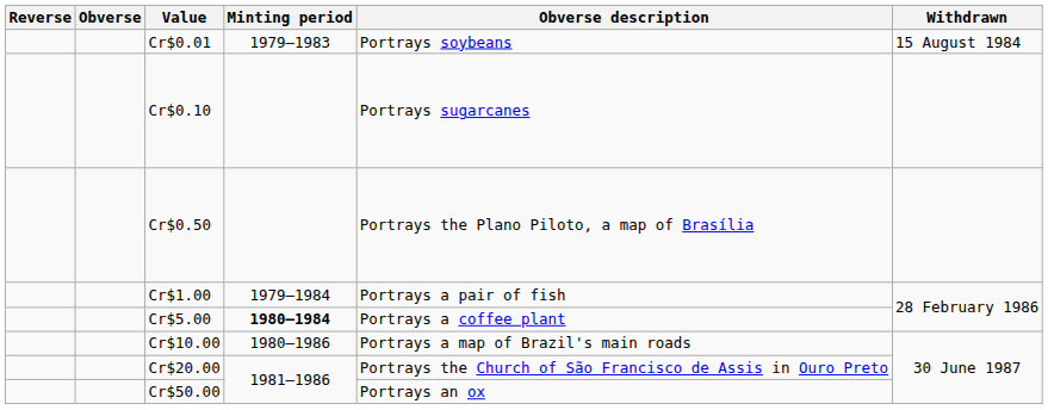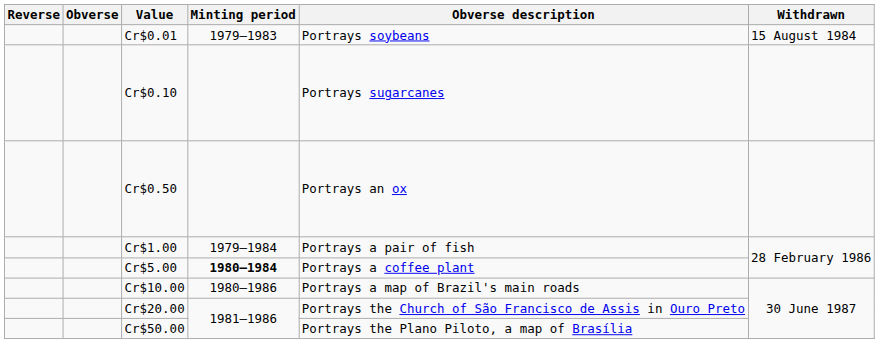Cr$0.50 | Obverse description: Portrays the Plano Piloto, a map of Brasília -> Portrays an ox
Cr$50.00 | Obverse description: Portrays an ox -> Portrays the Plano Piloto, a map of Brasília
